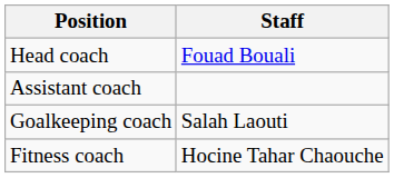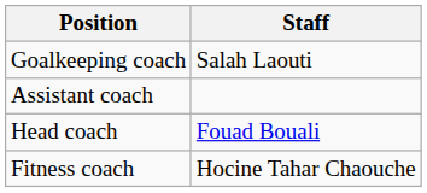rows swapped: Head coach <-> Goalkeeping coach
